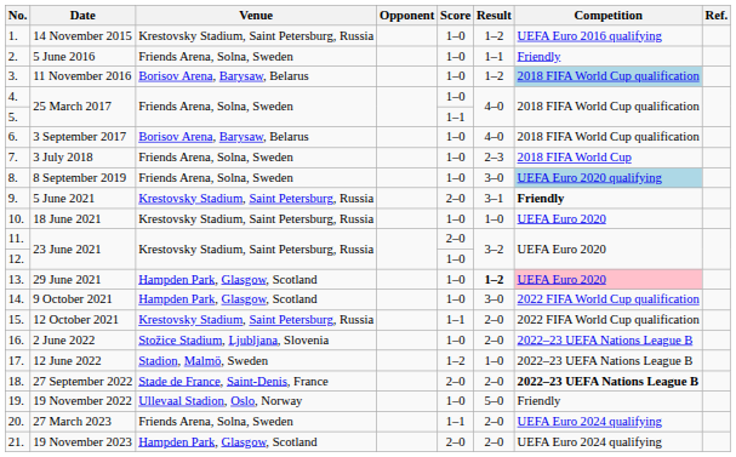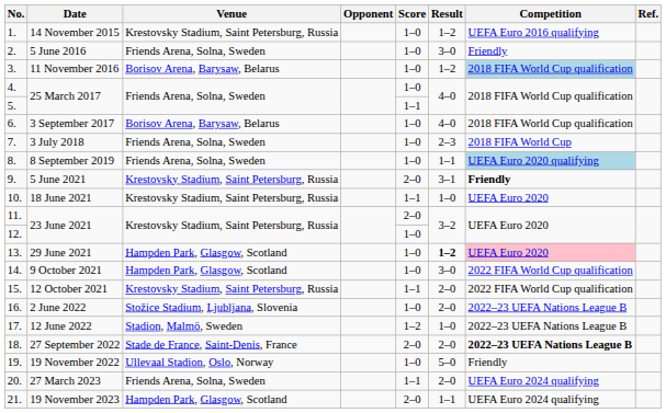5 June 2016 | Result: 1–1 -> 3–0
8 September 2019 | Result: 3–0 -> 1–1
18 June 2021 | Score: 1–0 -> 1–1
19 November 2023 | Result: 2–0 -> 1–1
